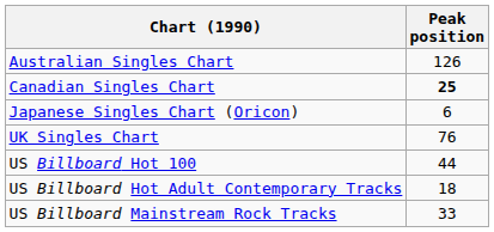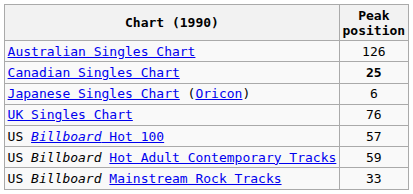US Billboard Hot 100 | Peak position: 44 -> 57
US Billboard Hot Adult Contemporary Tracks | Peak position: 18 -> 59
